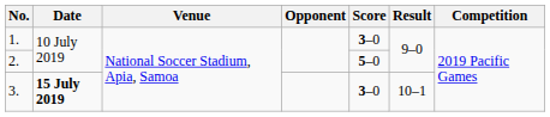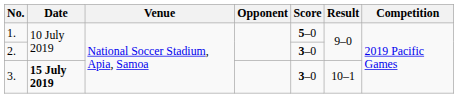1. | Score: 3–0 -> 5–0
2. | Score: 5–0 -> 3–0
